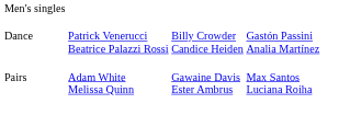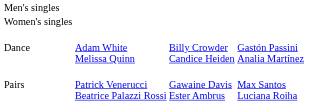+ row: Women's singles
Dance | column 2: Patrick Venerucci Beatrice Palazzi Rossi -> Adam White Melissa Quinn
Pairs | column 2: Adam White Melissa Quinn -> Patrick Venerucci Beatrice Palazzi Rossi
